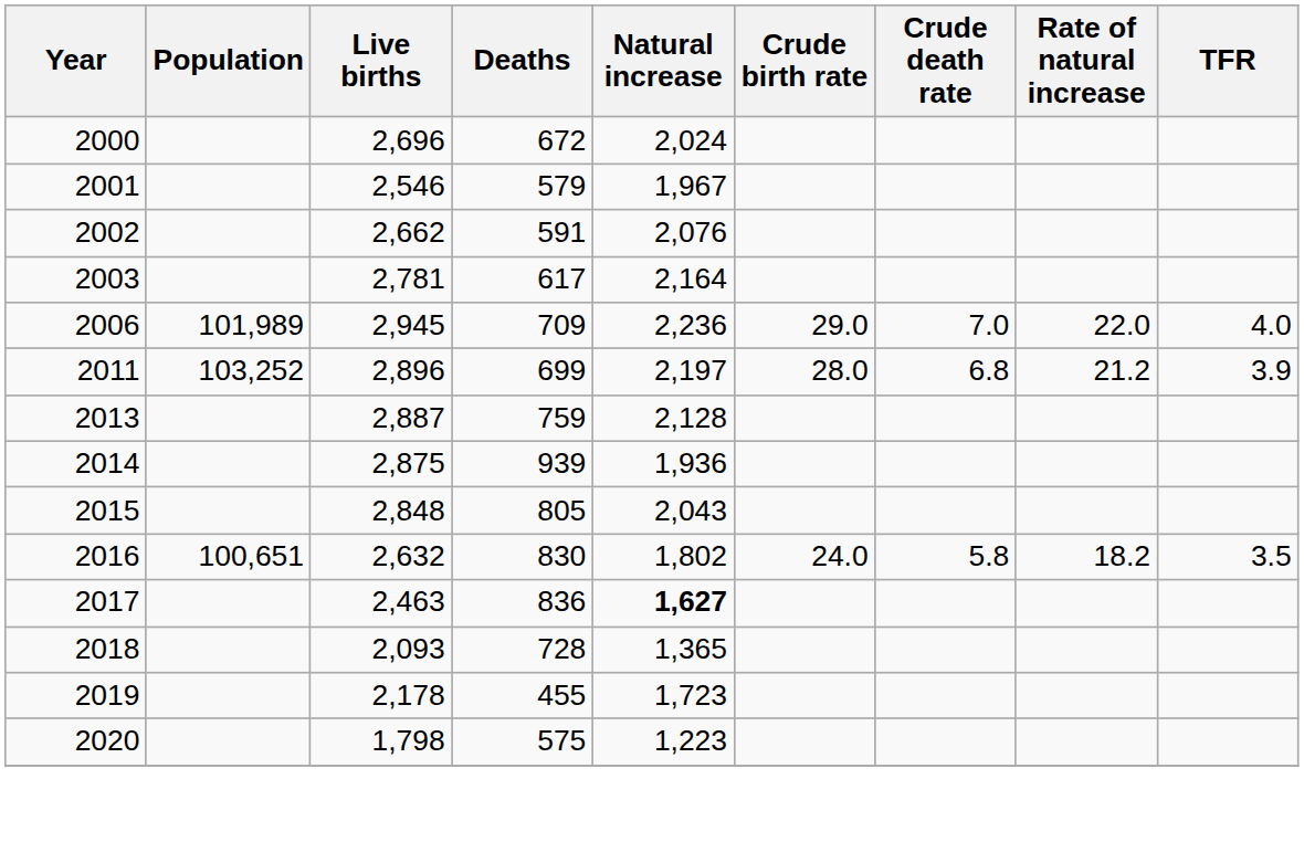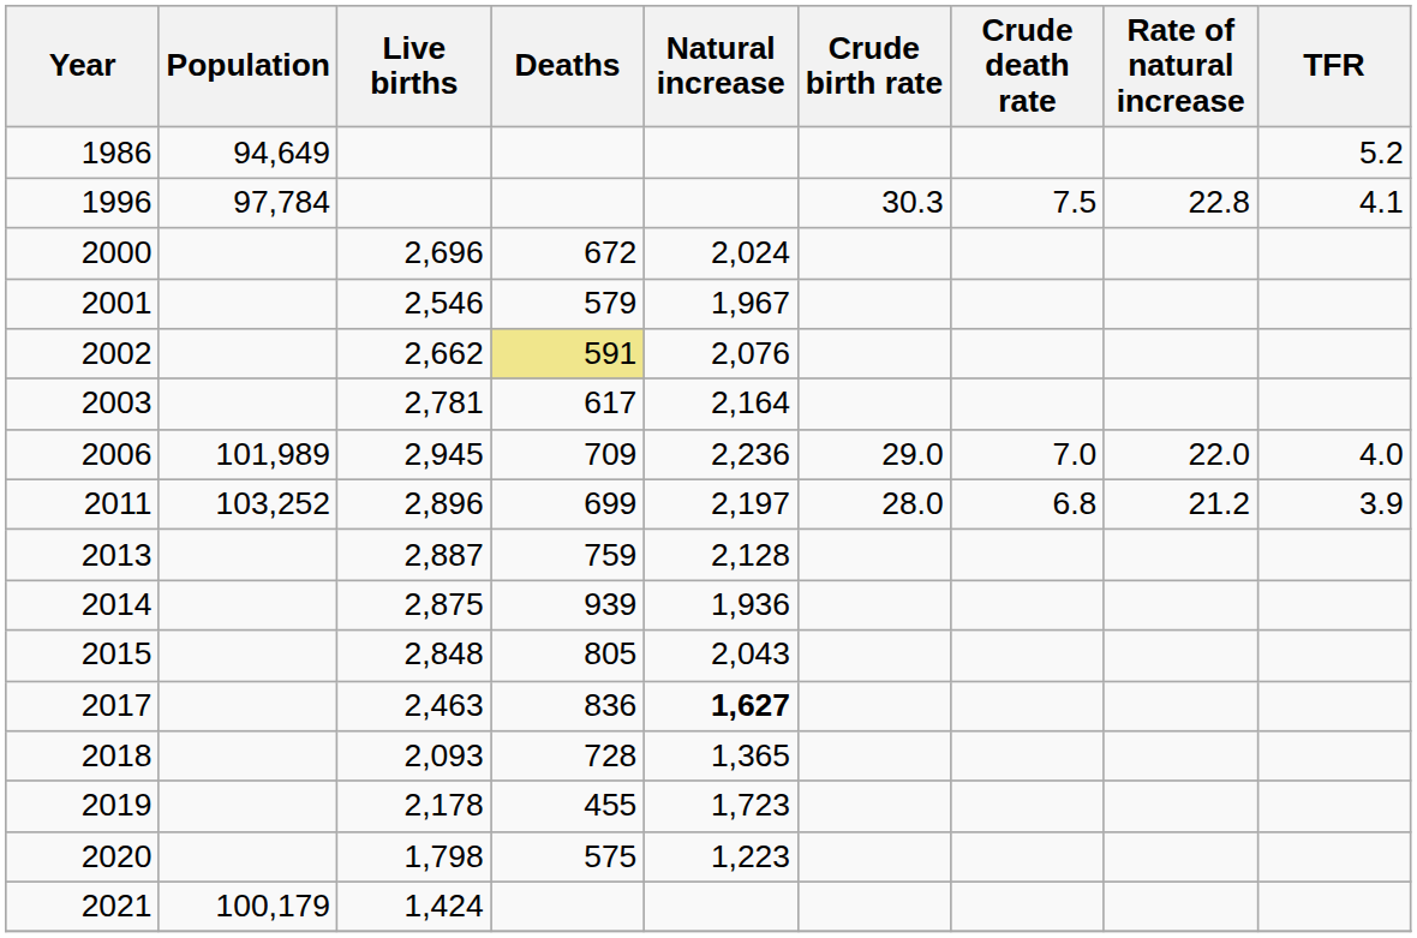+ row: 1986 | 94,649 | 5.2
+ row: 1996 | 97,784 | 30.3 | 7.5 | 22.8 | 4.1
2002 | Deaths: no background -> khaki background
- row: 2016 | 100,651 | 2,632 | 830 | 1,802 | 24.0 | 5.8 | 18.2 | 3.5
+ row: 2021 | 100,179 | 1,424
